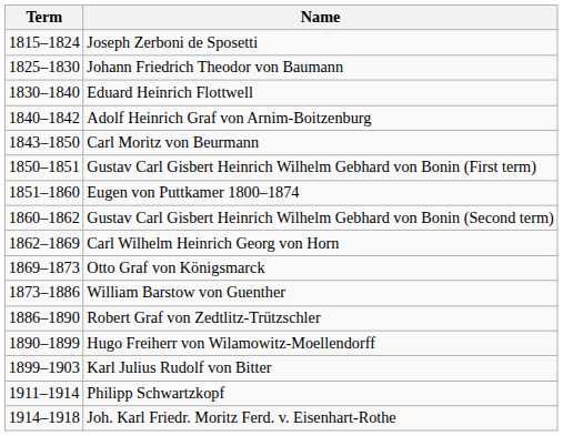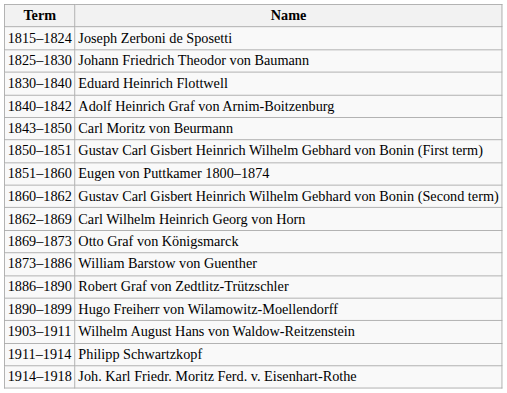- row: 1899–1903 | Karl Julius Rudolf von Bitter
+ row: 1903–1911 | Wilhelm August Hans von Waldow-Reitzenstein
